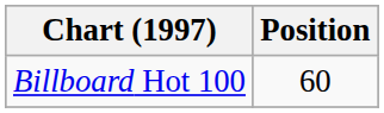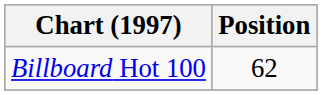Billboard Hot 100 | Position: 60 -> 62
